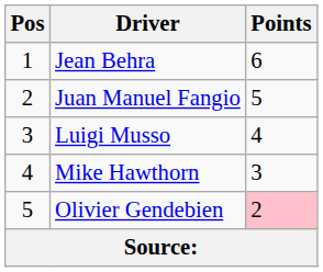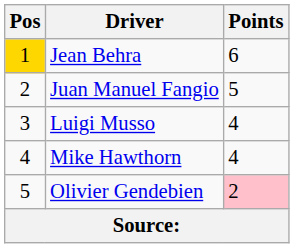Jean Behra | Pos: no background -> gold background
Mike Hawthorn | Points: 3 -> 4
